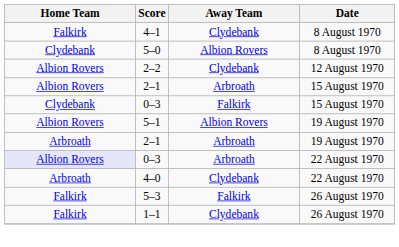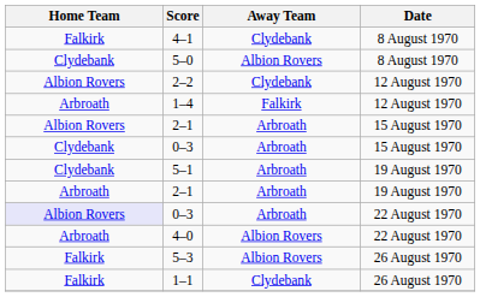+ row: Arbroath | 1–4 | Falkirk | 12 August 1970
0–3 / 15 August 1970 | Away Team: Falkirk -> Arbroath
5–1 | Home Team: Albion Rovers -> Clydebank
5–1 | Away Team: Albion Rovers -> Arbroath
4–0 | Away Team: Clydebank -> Albion Rovers
5–3 | Away Team: Falkirk -> Albion Rovers
